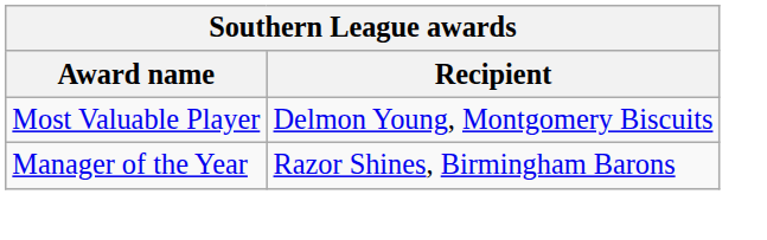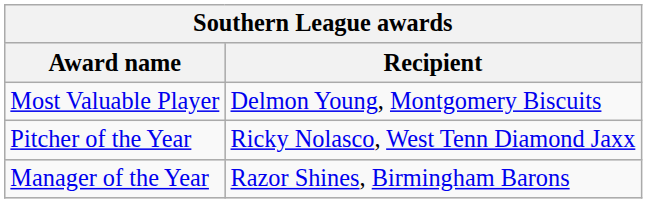+ row: Pitcher of the Year | Ricky Nolasco, West Tenn Diamond Jaxx
